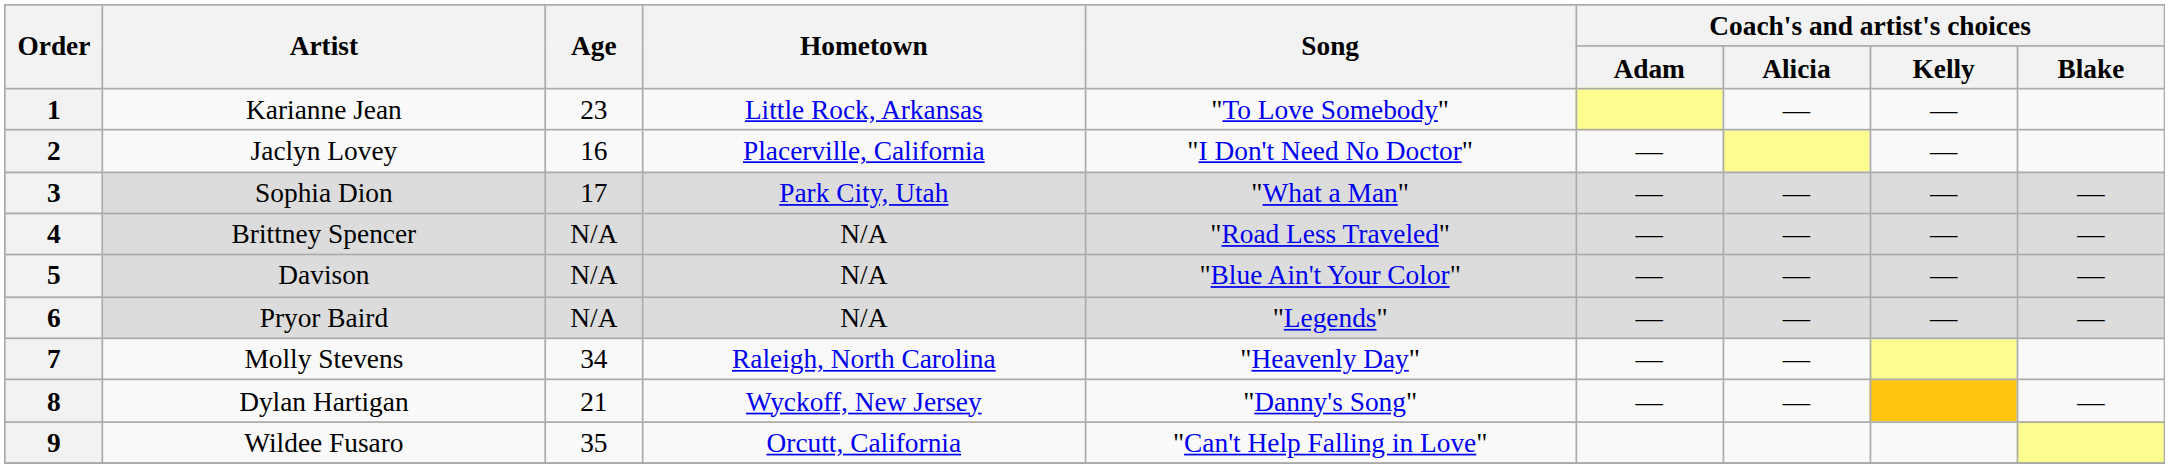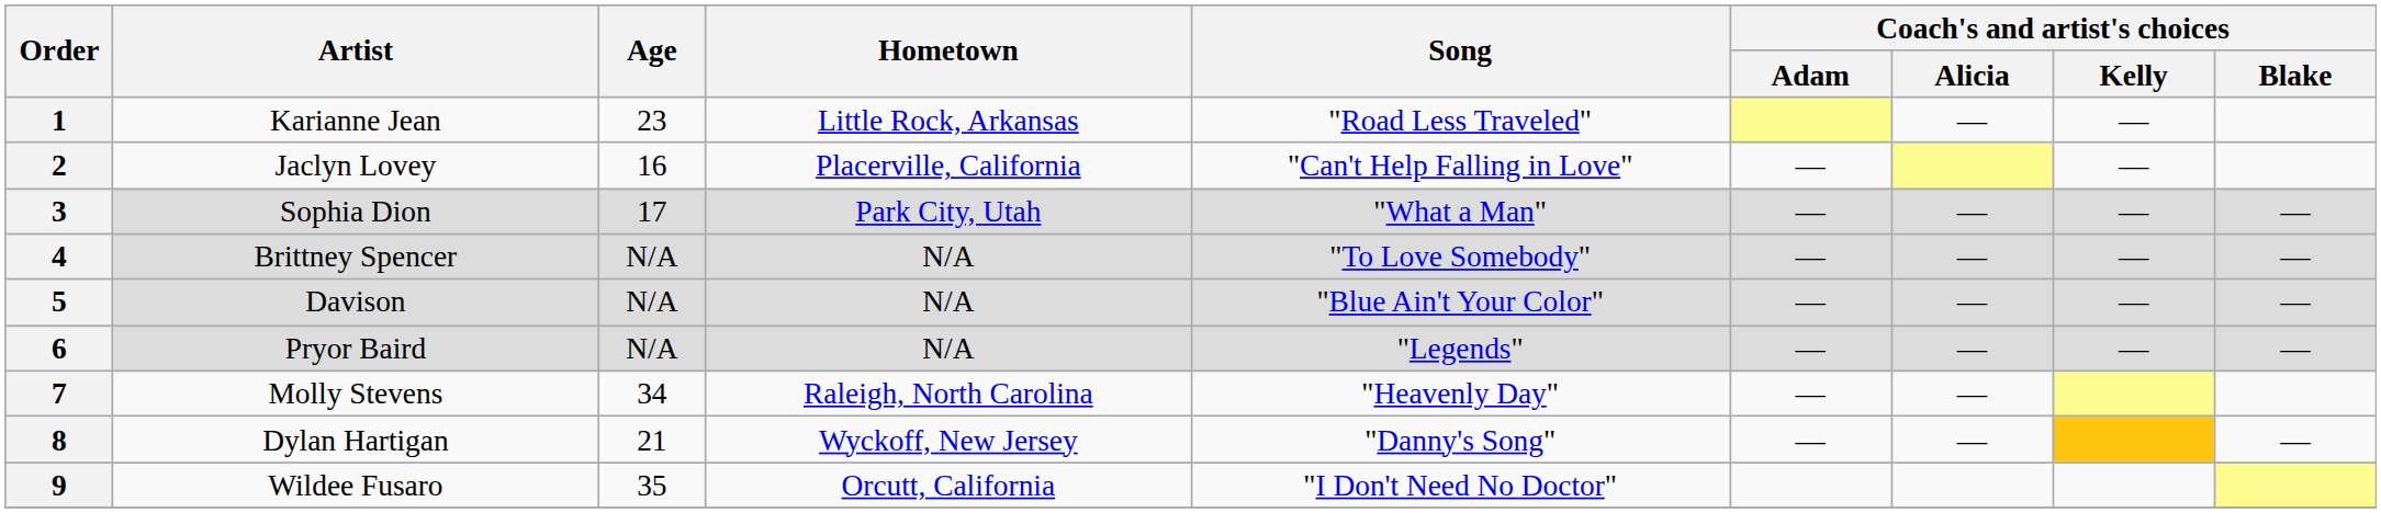1 | Song: "To Love Somebody" -> "Road Less Traveled"
2 | Song: "I Don't Need No Doctor" -> "Can't Help Falling in Love"
4 | Song: "Road Less Traveled" -> "To Love Somebody"
9 | Song: "Can't Help Falling in Love" -> "I Don't Need No Doctor"
